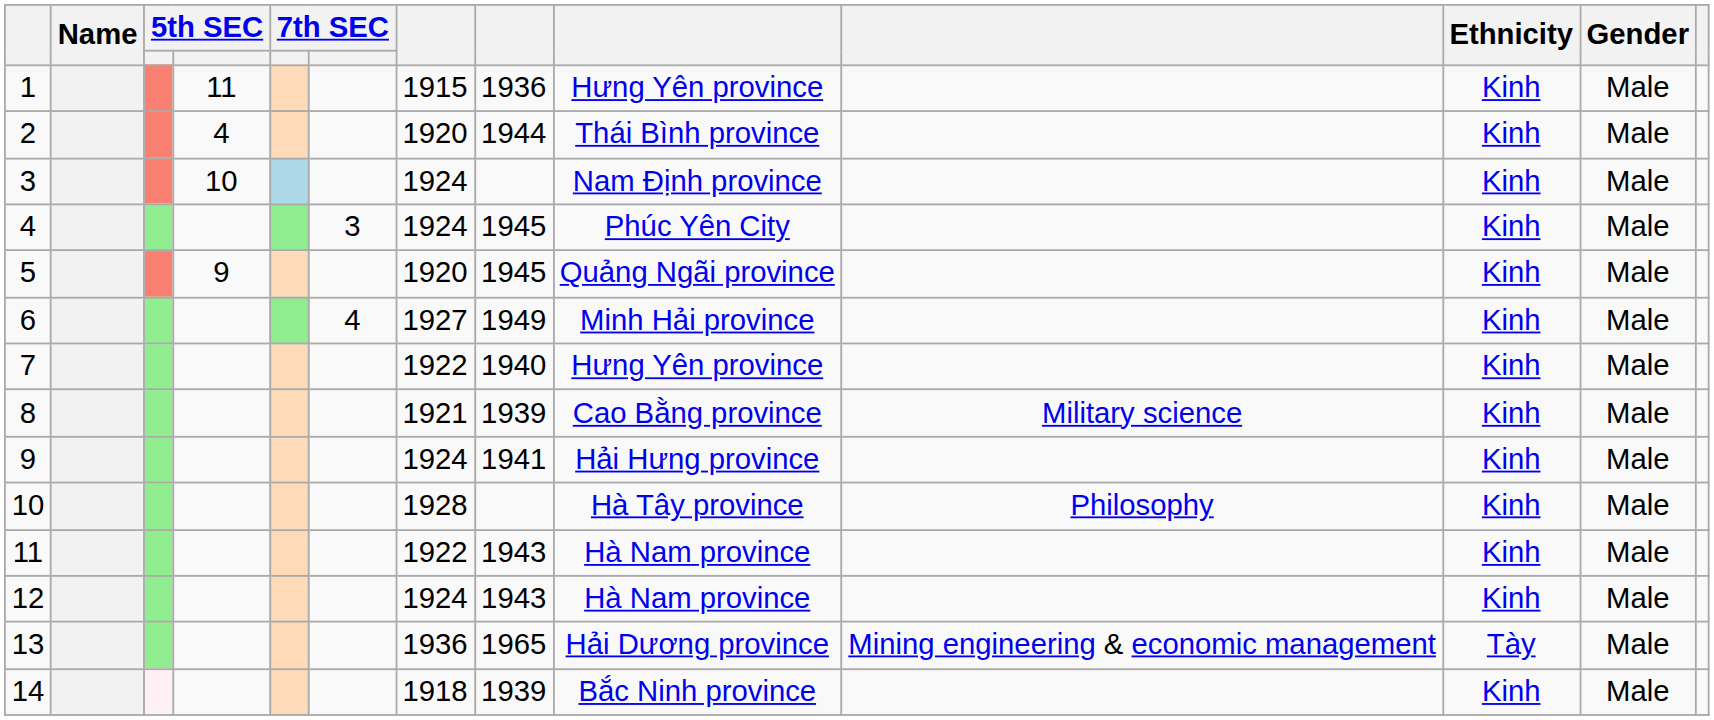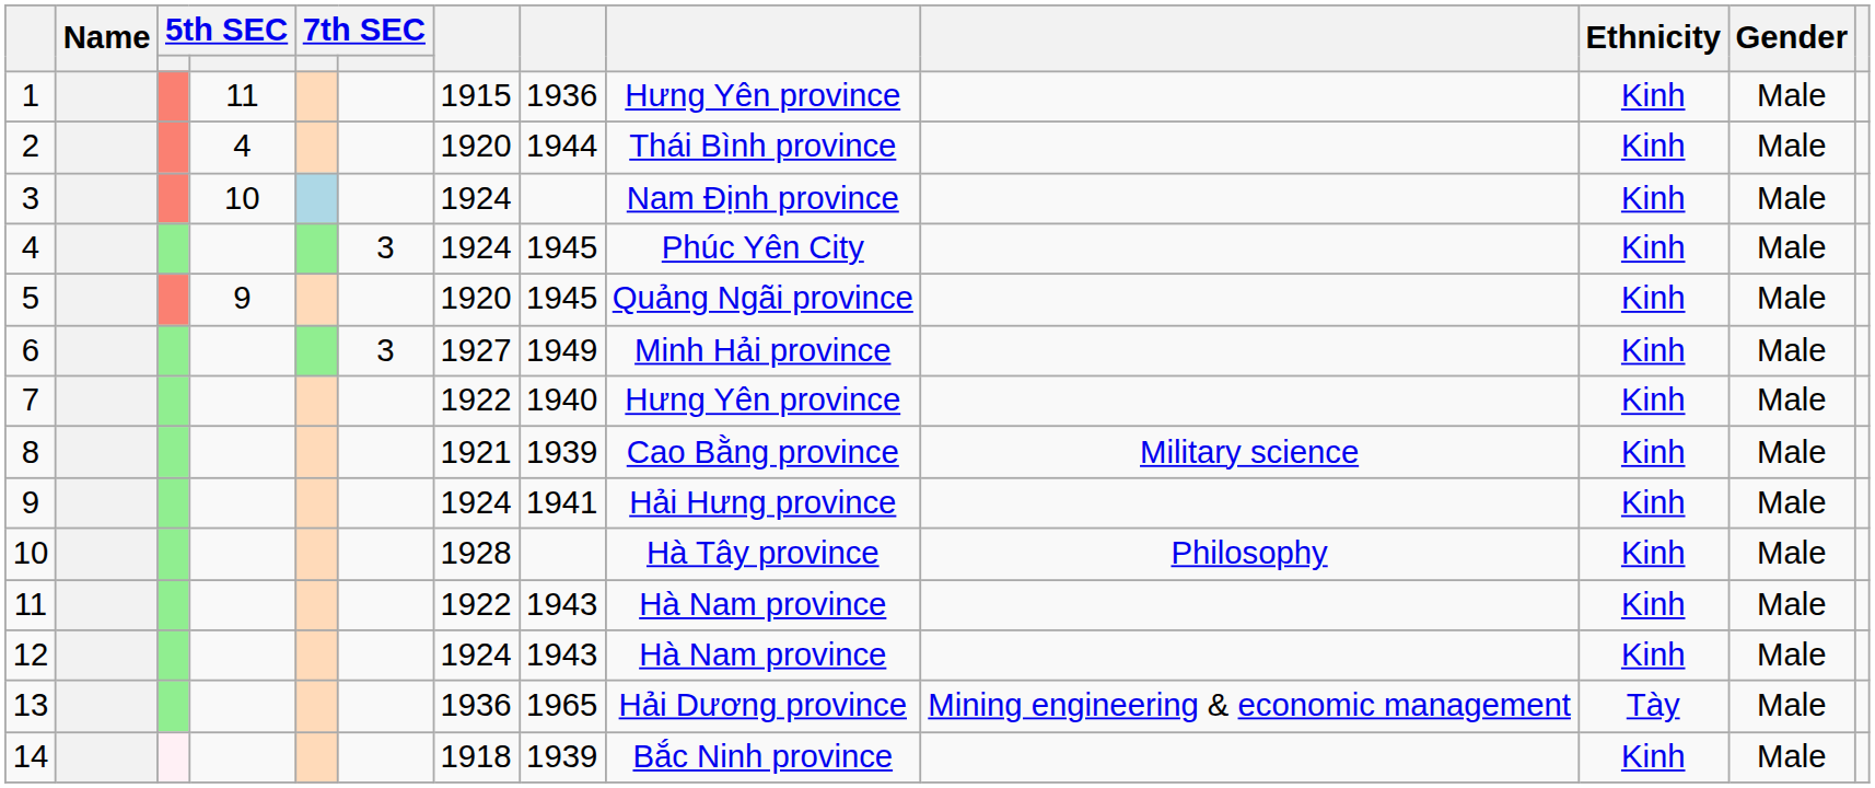6 | column 6: 4 -> 3
